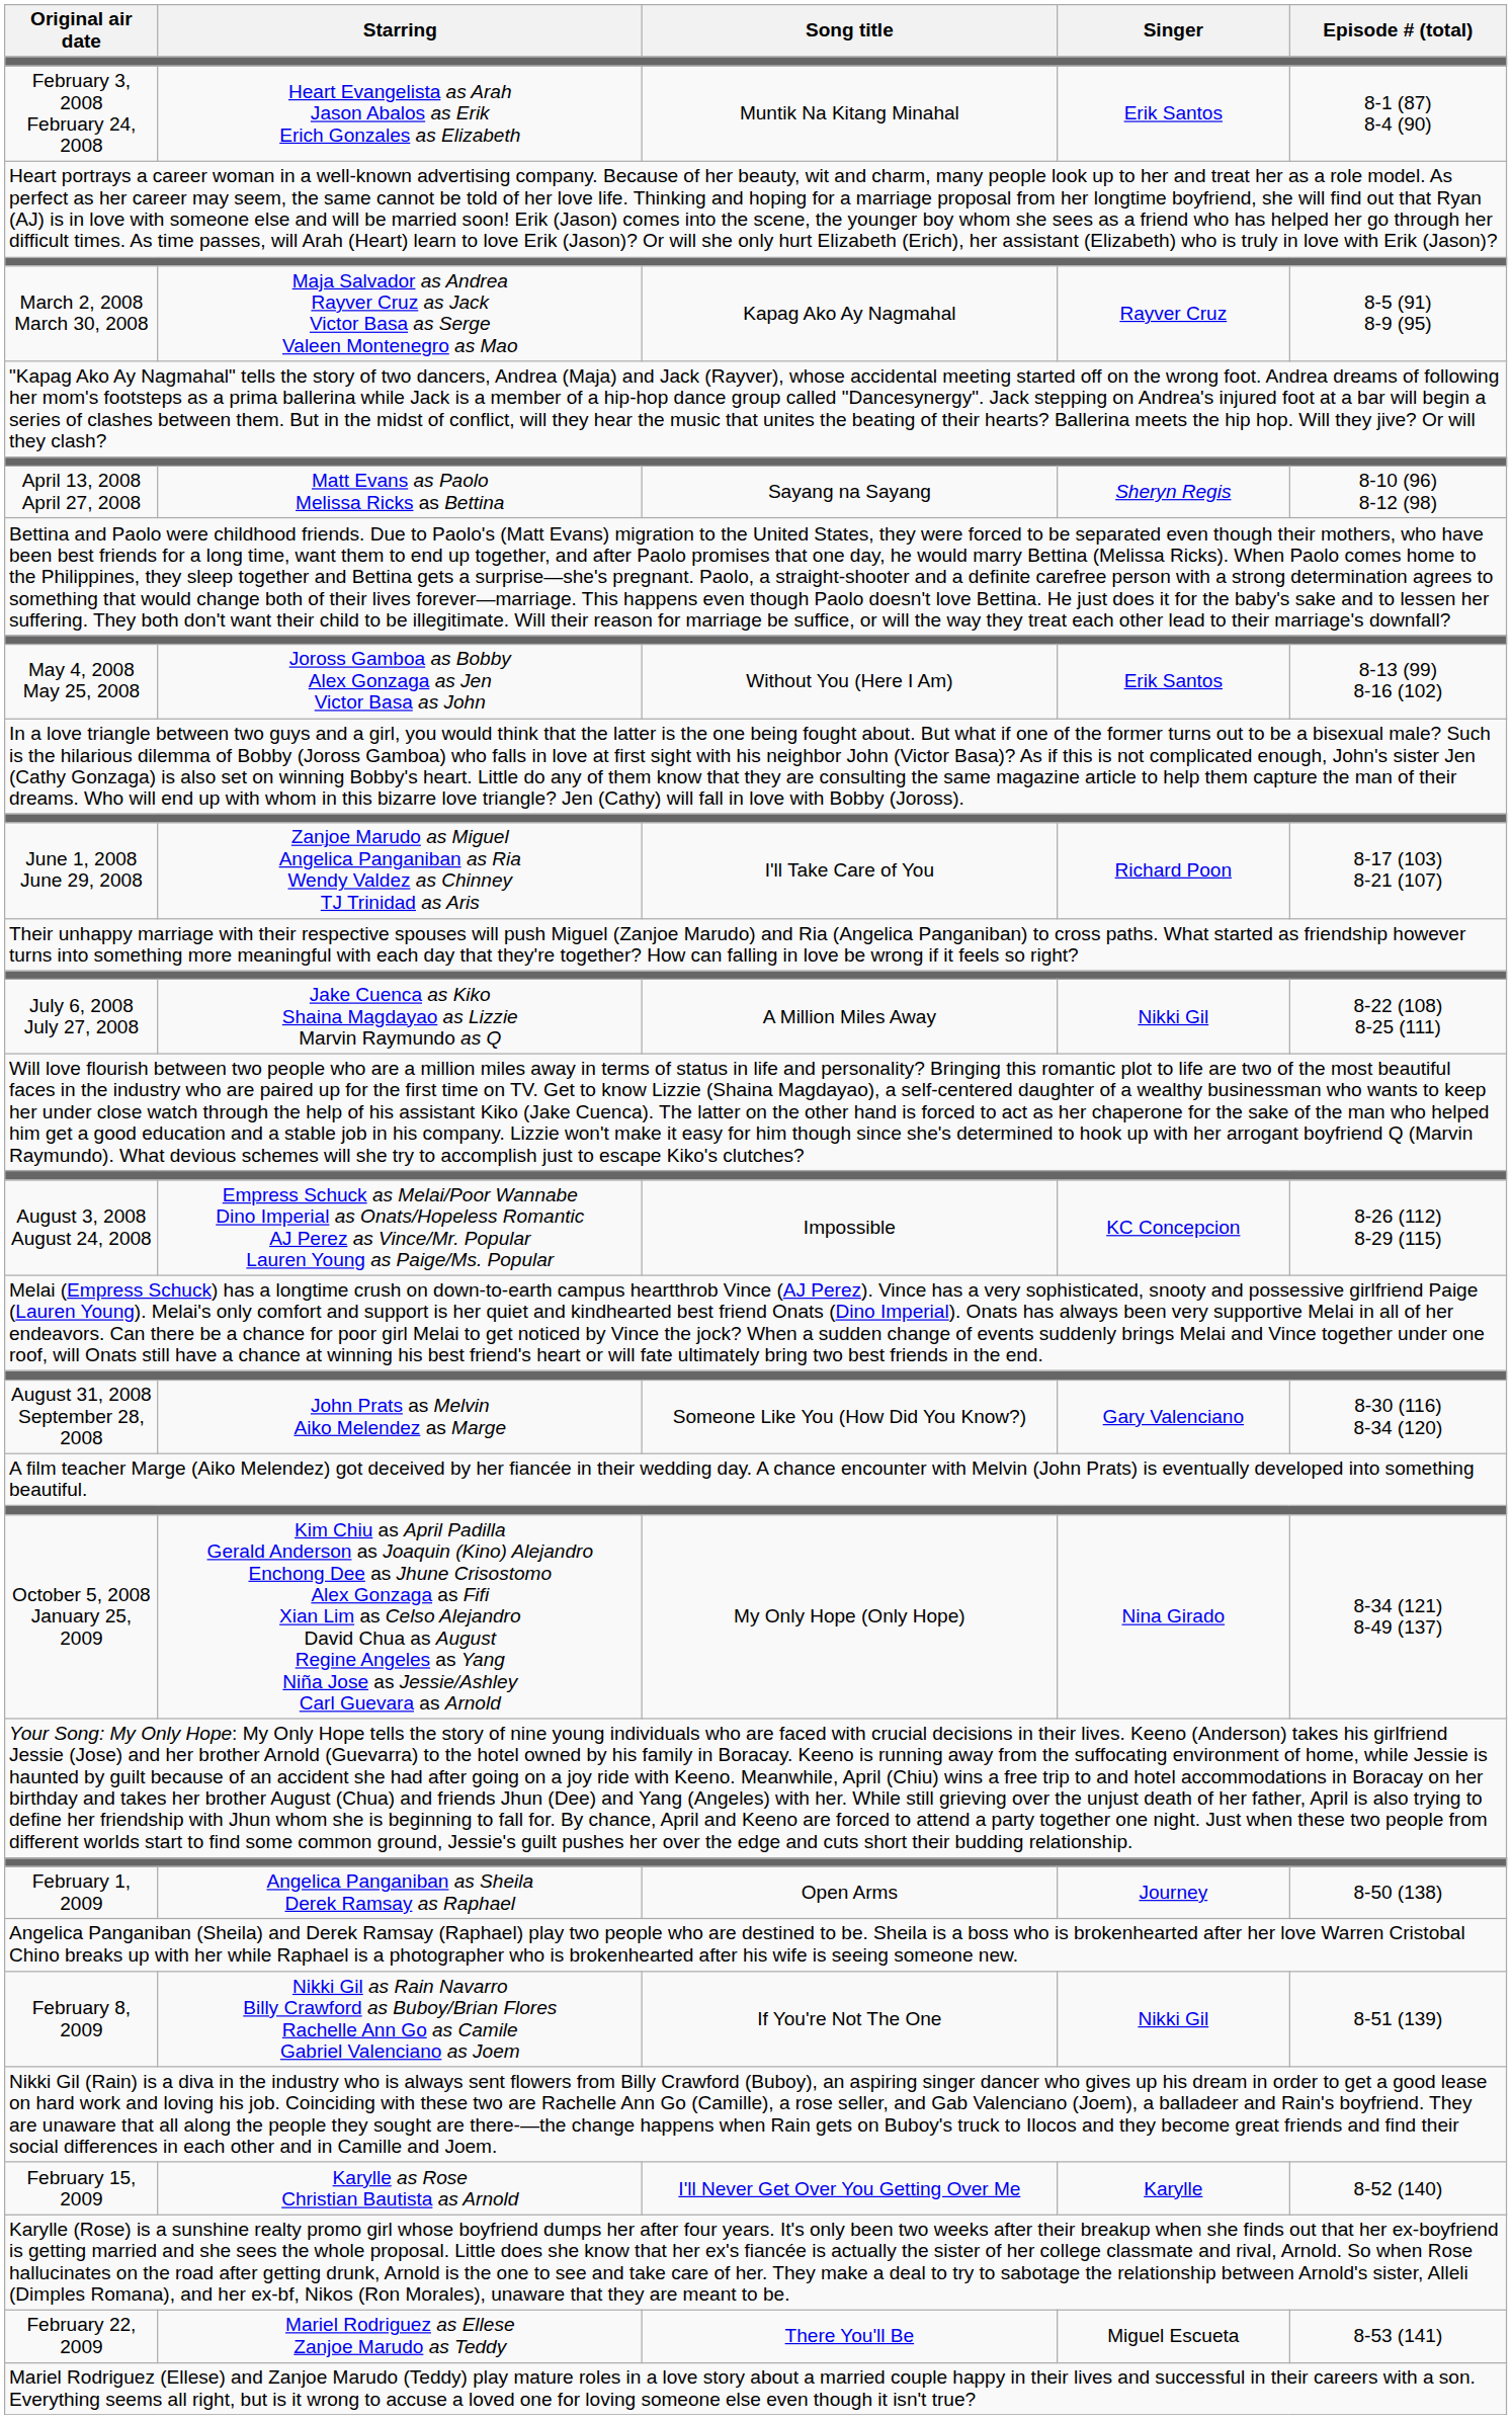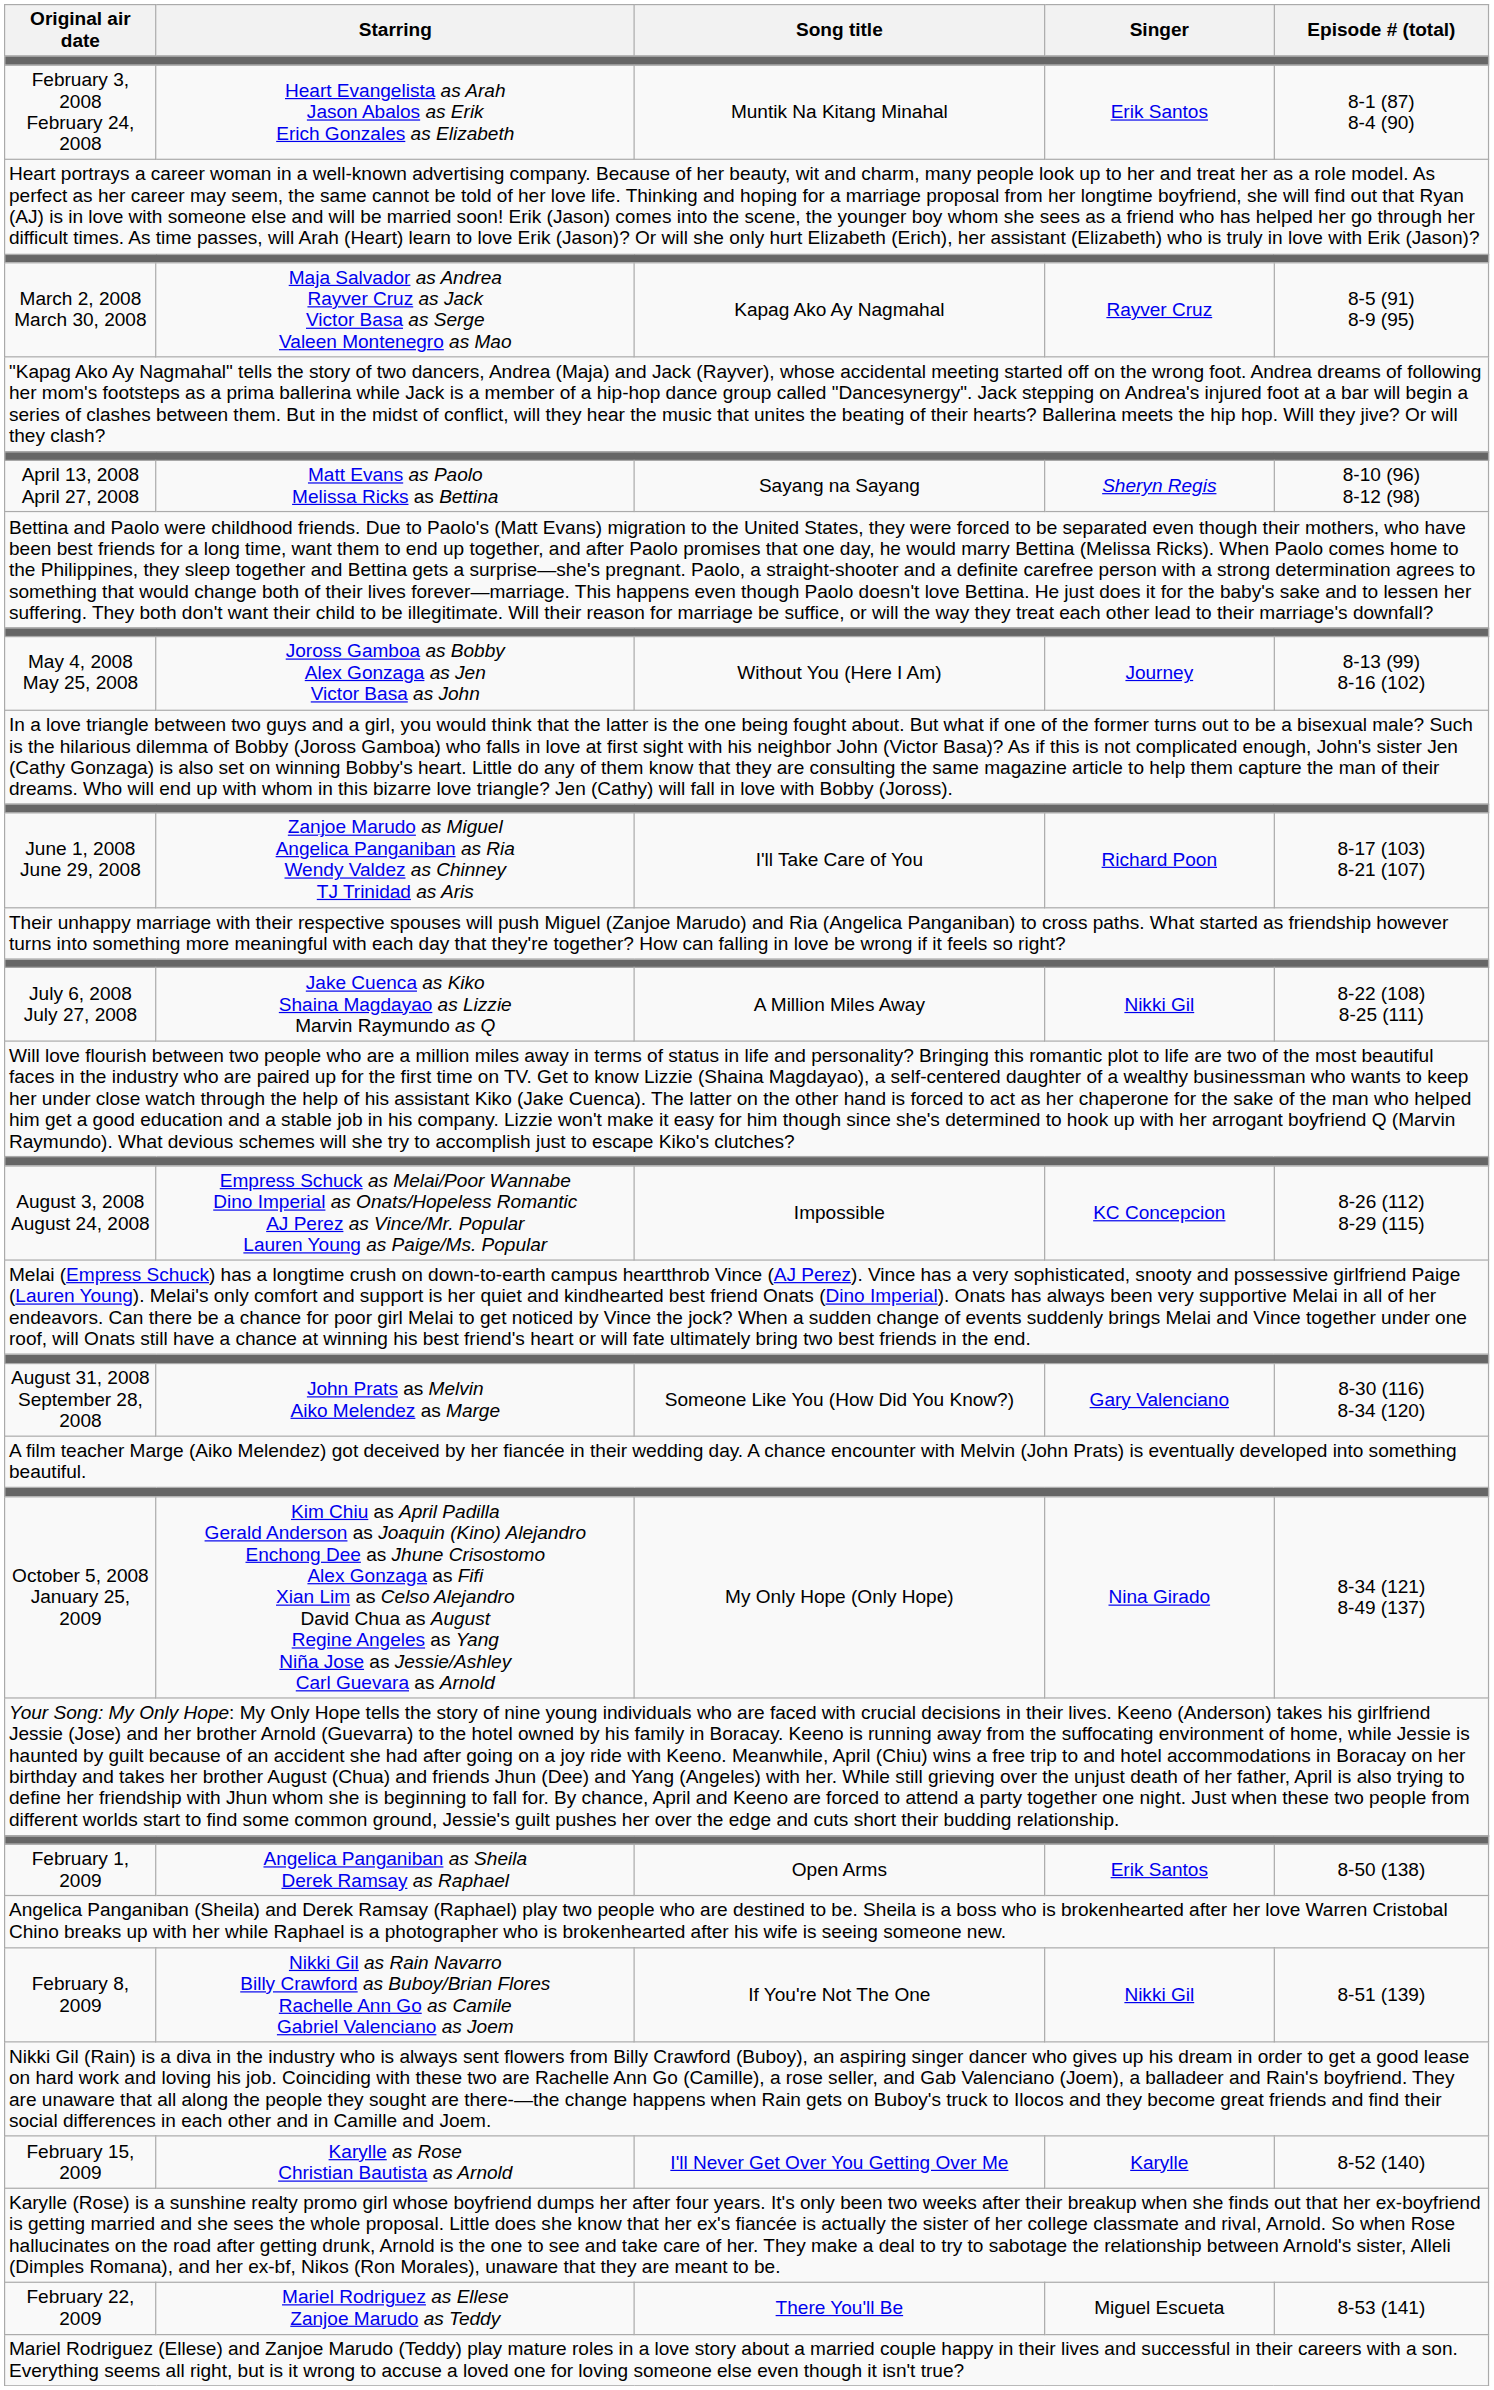May 4, 2008 May 25, 2008 | Singer: Erik Santos -> Journey
February 1, 2009 | Singer: Journey -> Erik Santos
